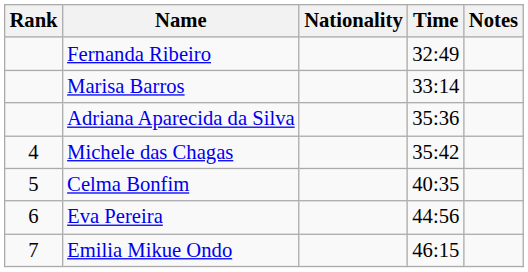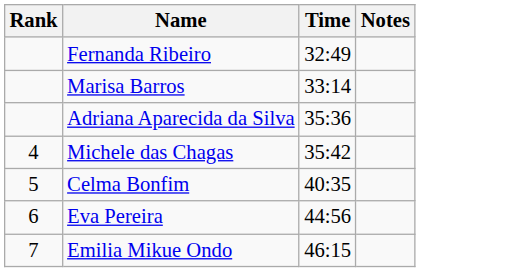- column: Nationality
